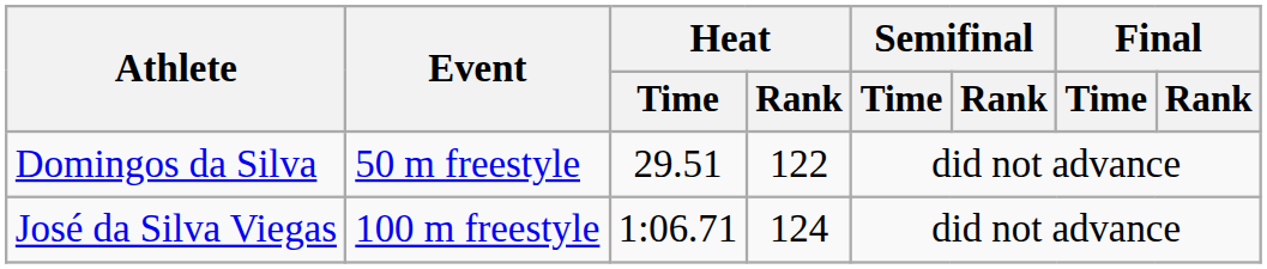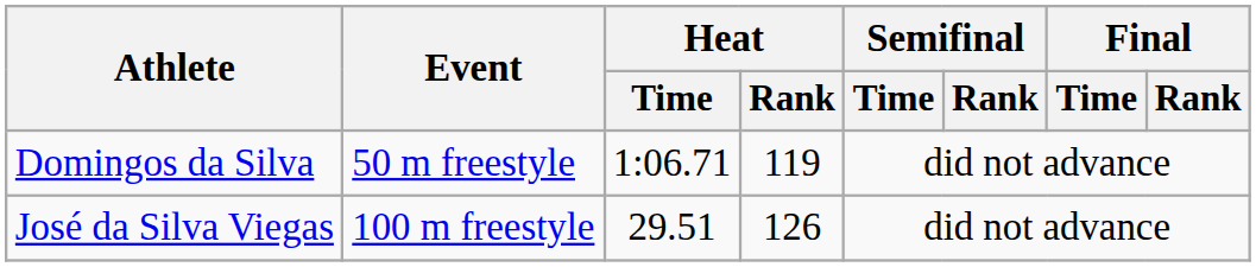Domingos da Silva | Heat / Time: 29.51 -> 1:06.71
Domingos da Silva | Heat / Rank: 122 -> 119
José da Silva Viegas | Heat / Time: 1:06.71 -> 29.51
José da Silva Viegas | Heat / Rank: 124 -> 126
